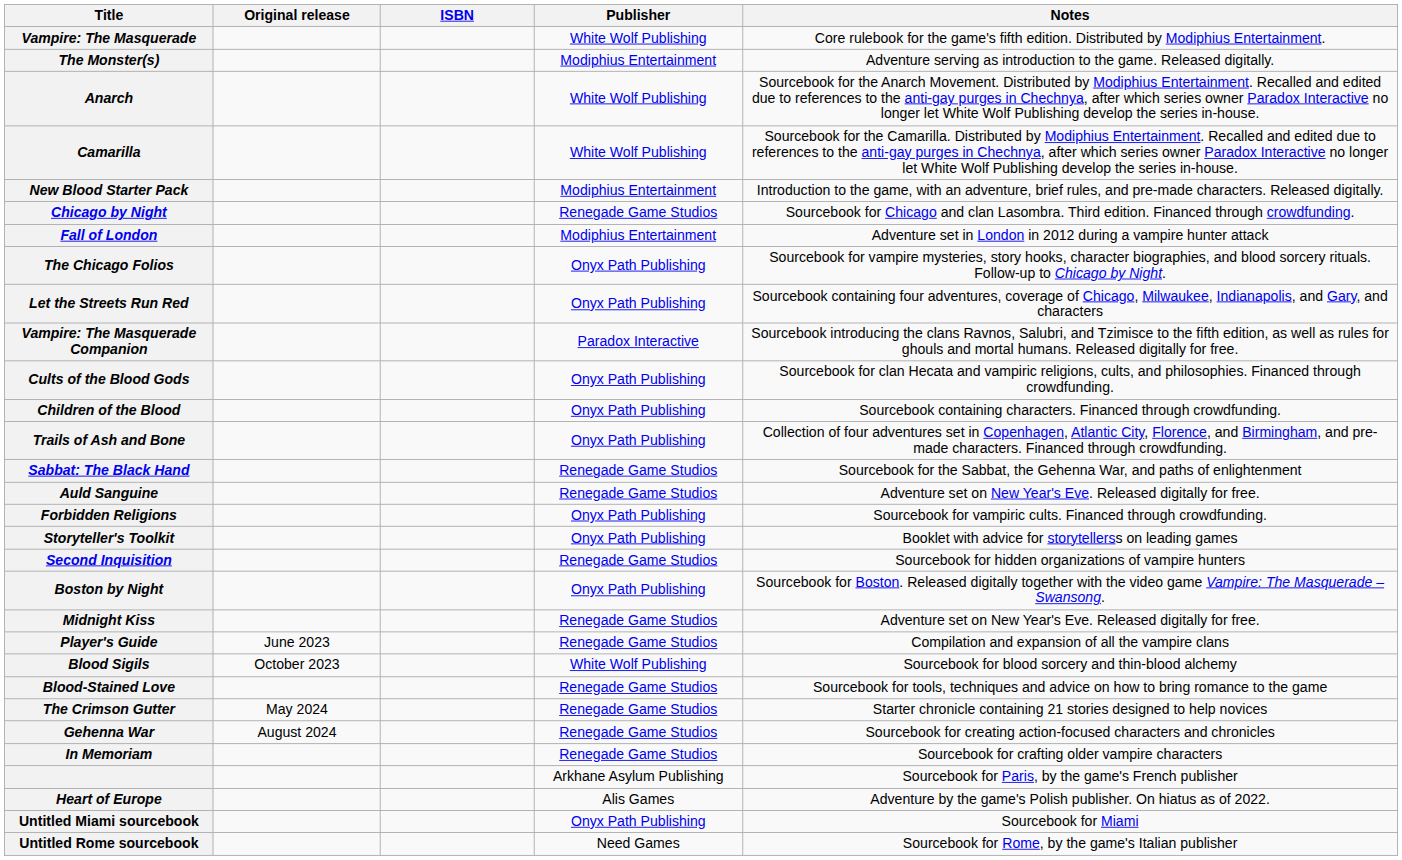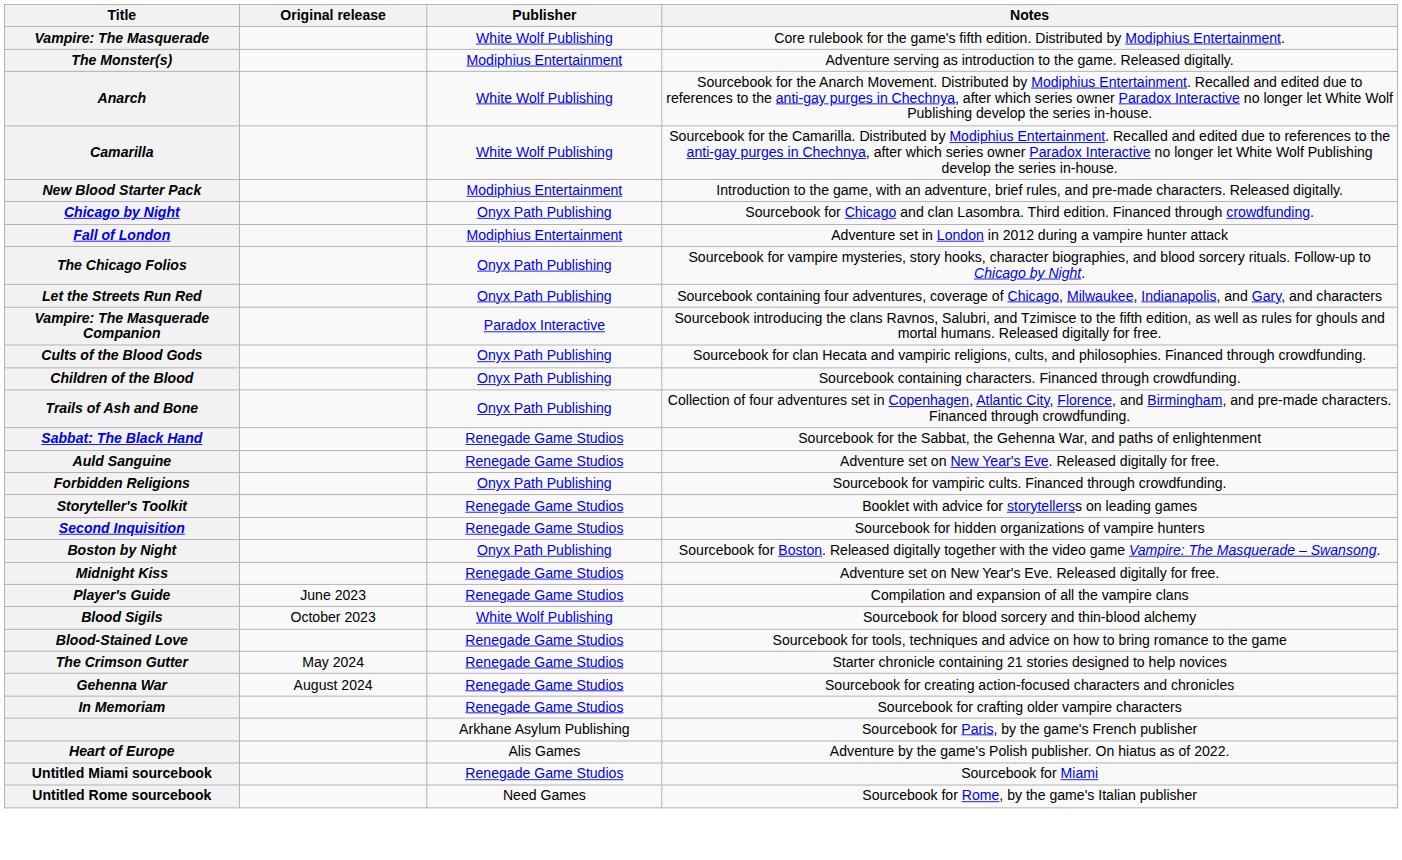- column: ISBN
Chicago by Night | Publisher: Renegade Game Studios -> Onyx Path Publishing
Storyteller's Toolkit | Publisher: Onyx Path Publishing -> Renegade Game Studios
Untitled Miami sourcebook | Publisher: Onyx Path Publishing -> Renegade Game Studios
